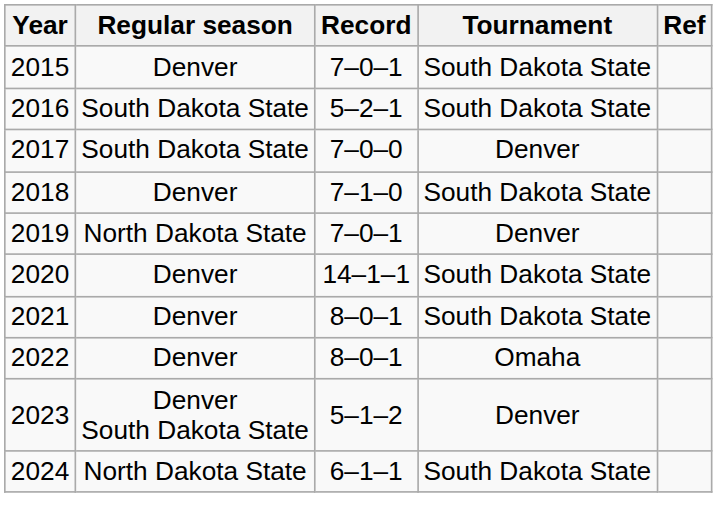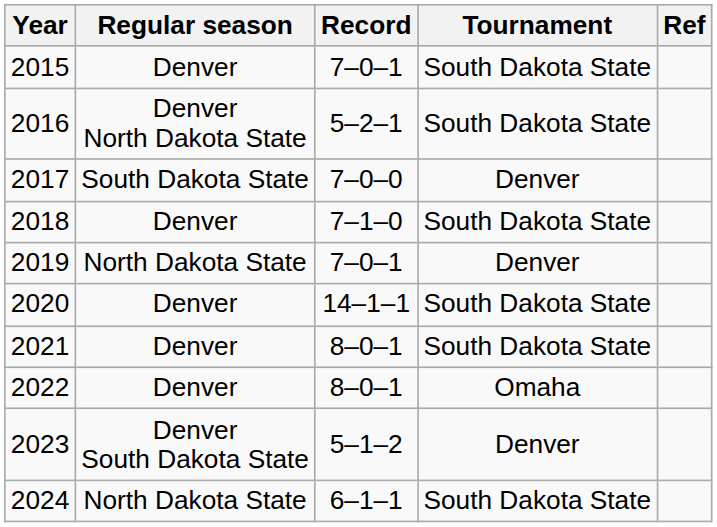2016 | Regular season: South Dakota State -> Denver North Dakota State
